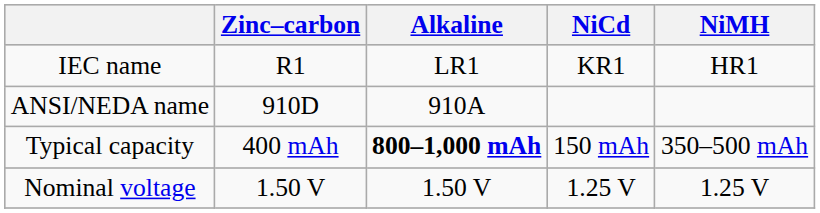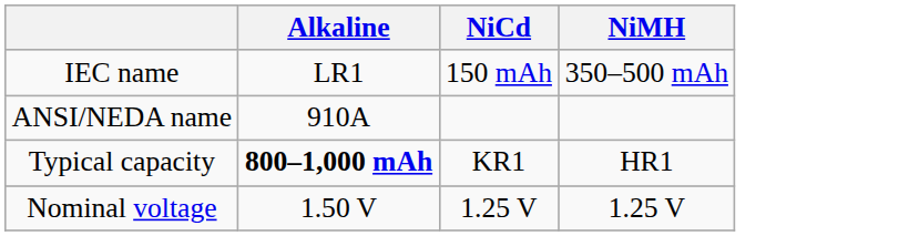- column: Zinc–carbon | R1 | 910D | 400 mAh | 1.50 V
IEC name | NiCd: KR1 -> 150 mAh
IEC name | NiMH: HR1 -> 350–500 mAh
Typical capacity | NiCd: 150 mAh -> KR1
Typical capacity | NiMH: 350–500 mAh -> HR1
